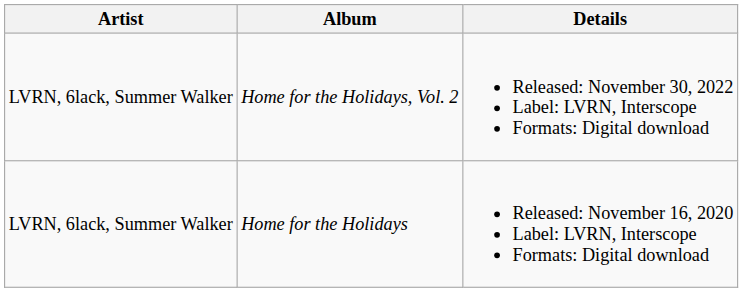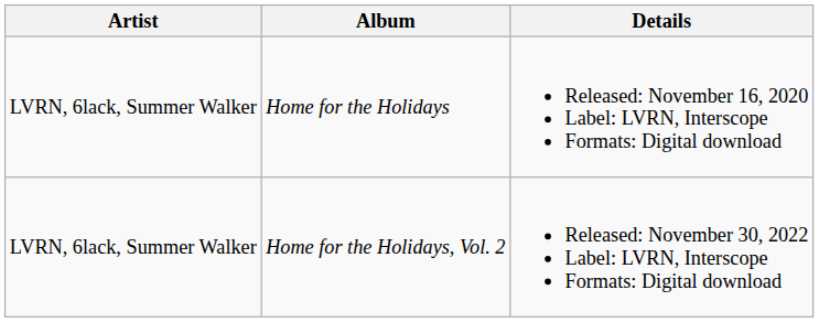rows swapped: Home for the Holidays <-> Home for the Holidays, Vol. 2
